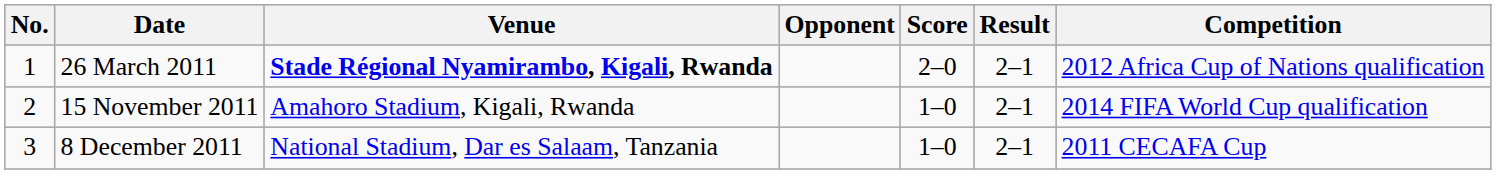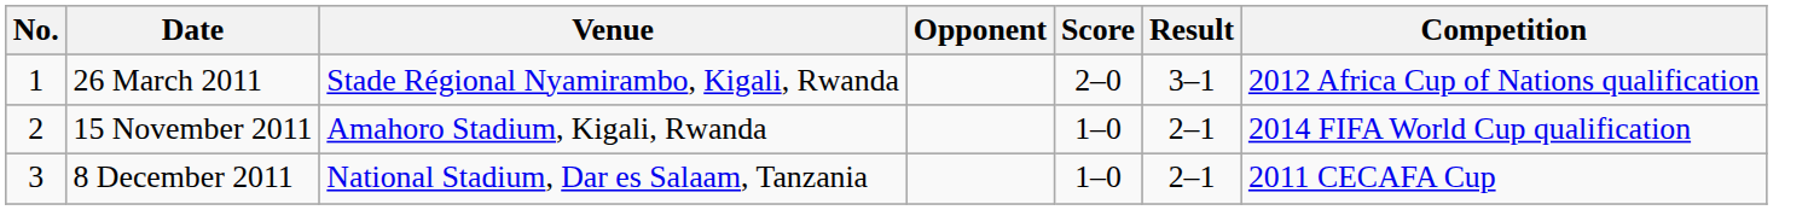26 March 2011 | Venue: bold -> normal
26 March 2011 | Result: 2–1 -> 3–1
